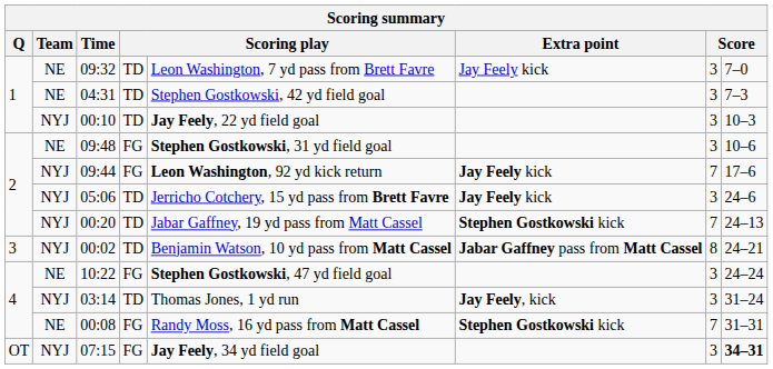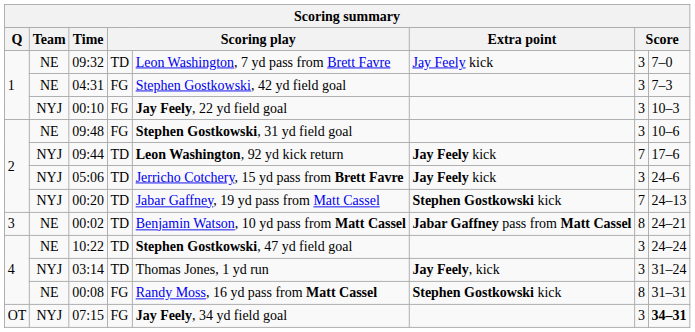04:31 | column 4: TD -> FG
00:10 | column 4: TD -> FG
09:44 | column 4: FG -> TD
00:02 | Team: NYJ -> NE
10:22 | column 4: FG -> TD
00:08 | column 7: 7 -> 8
